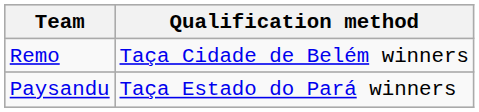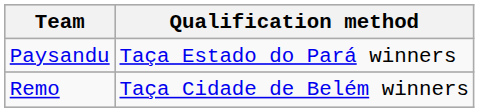rows swapped: Paysandu <-> Remo
